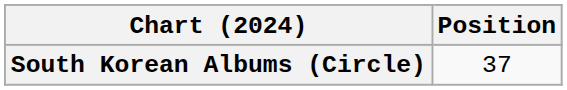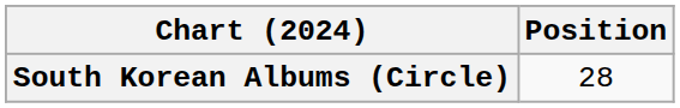South Korean Albums (Circle) | Position: 37 -> 28
